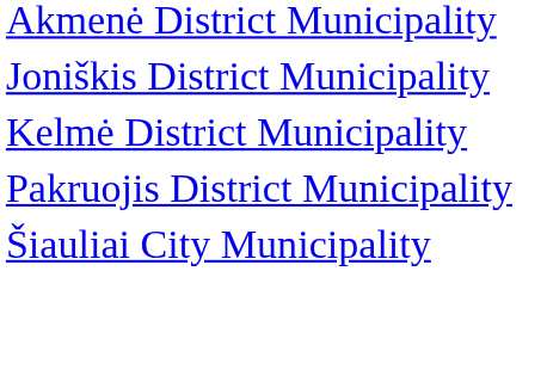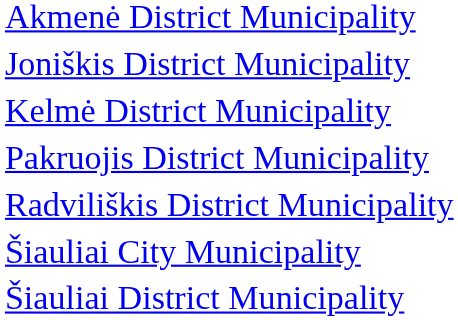+ row: Radviliškis District Municipality
+ row: Šiauliai District Municipality
